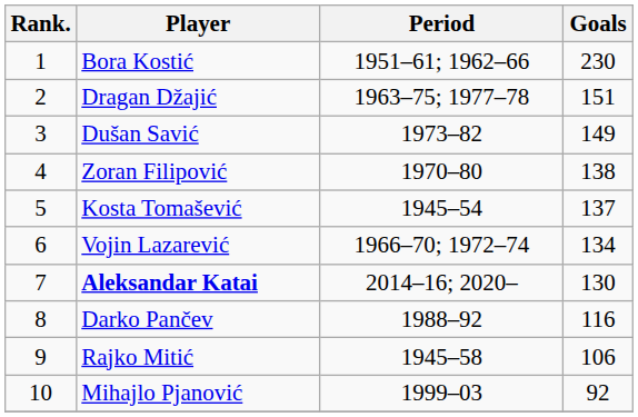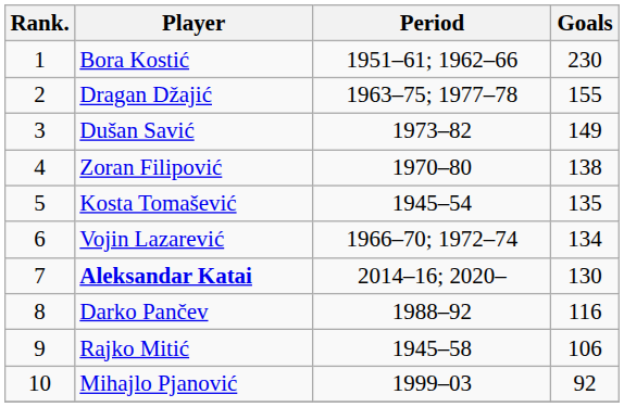Dragan Džajić | Goals: 151 -> 155
Kosta Tomašević | Goals: 137 -> 135
